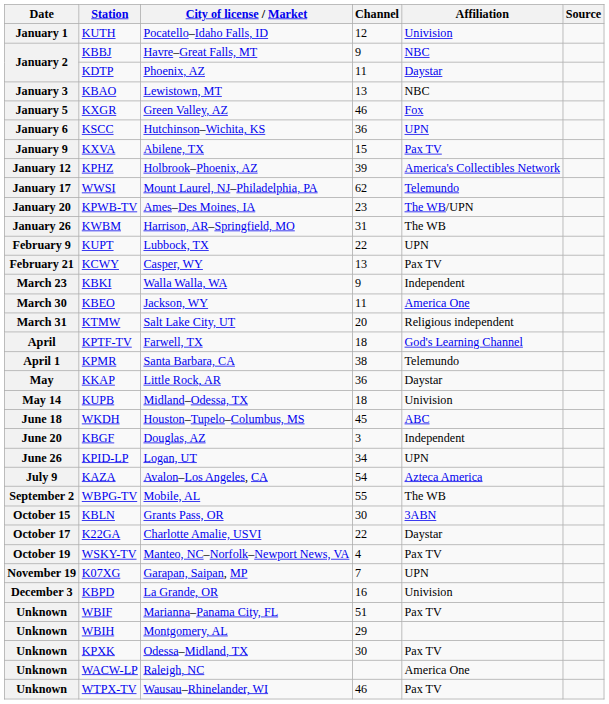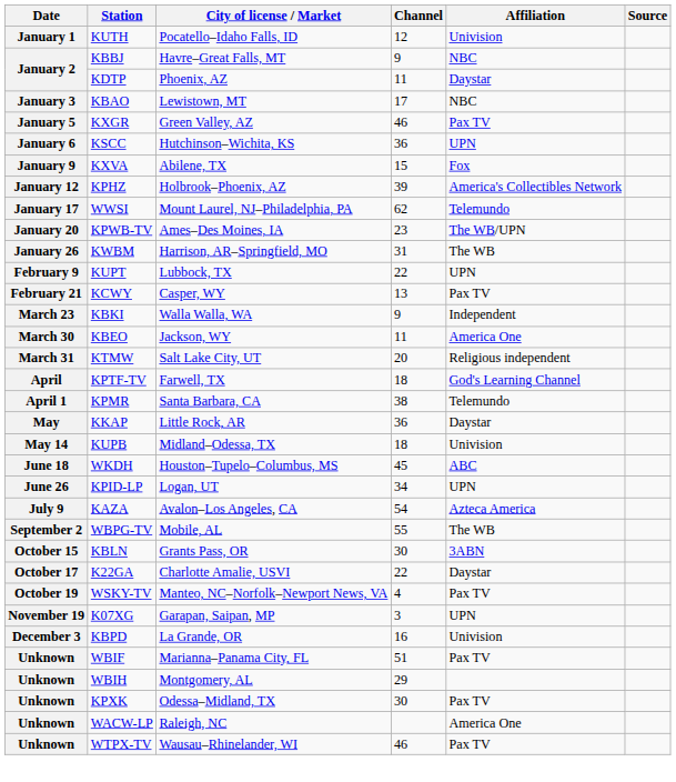KBAO | Channel: 13 -> 17
KXGR | Affiliation: Fox -> Pax TV
KXVA | Affiliation: Pax TV -> Fox
- row: June 20 | KBGF | Douglas, AZ | 3 | Independent
K07XG | Channel: 7 -> 3
